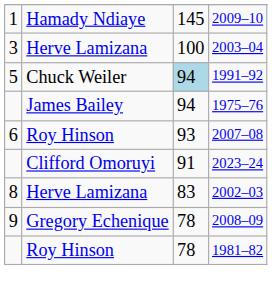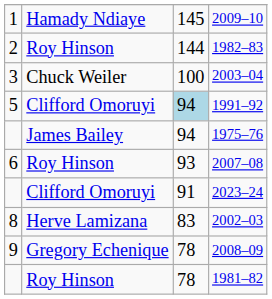+ row: 2 | Roy Hinson | 144 | 1982–83
2003–04 | column 2: Herve Lamizana -> Chuck Weiler
1991–92 | column 2: Chuck Weiler -> Clifford Omoruyi
